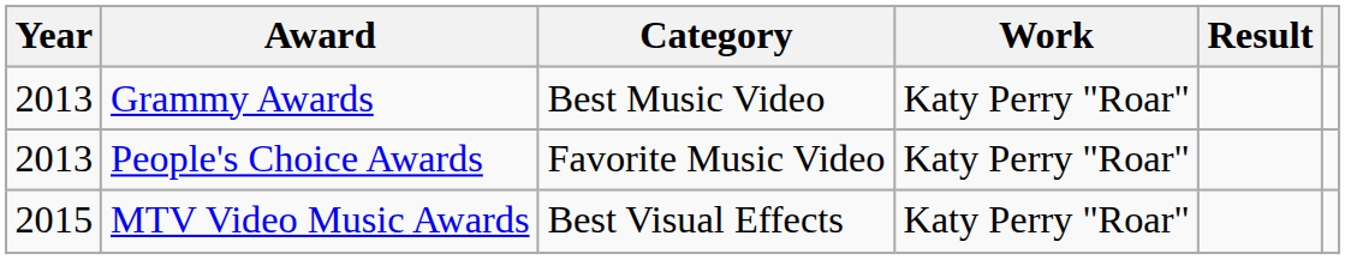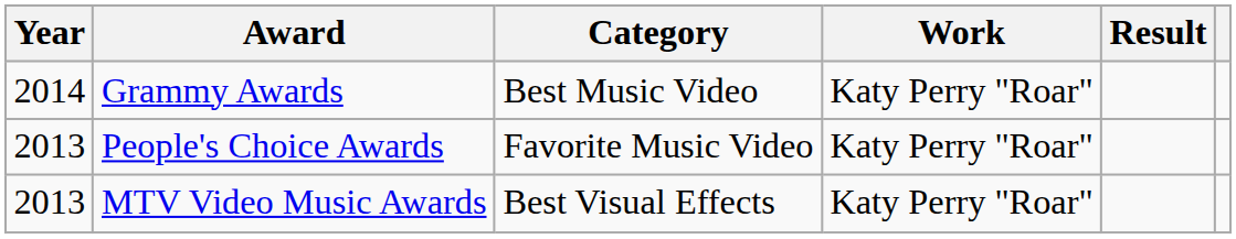Grammy Awards | Year: 2013 -> 2014
MTV Video Music Awards | Year: 2015 -> 2013
